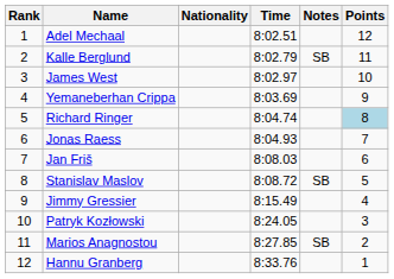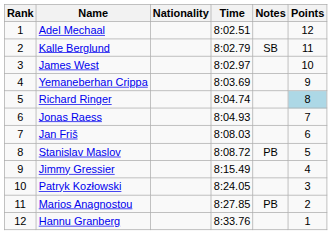Stanislav Maslov | Notes: SB -> PB
Marios Anagnostou | Notes: SB -> PB
